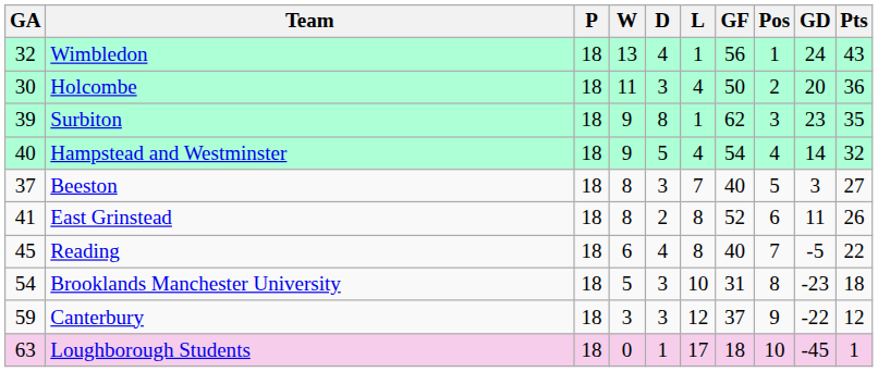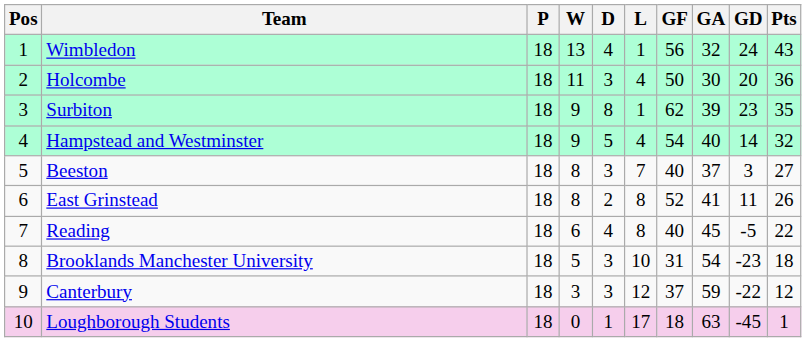columns swapped: Pos <-> GA
